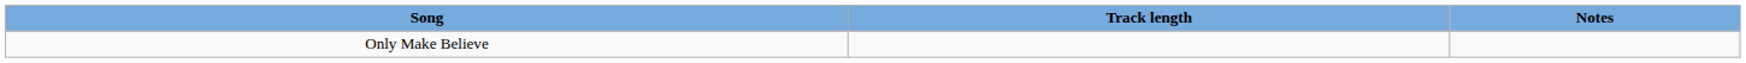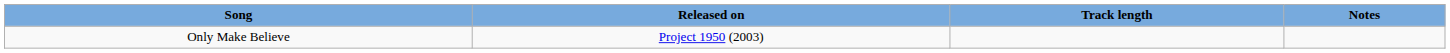+ column: Released on | Project 1950 (2003)
